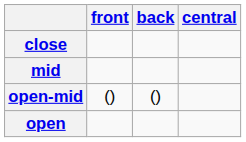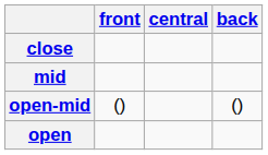columns swapped: central <-> back
